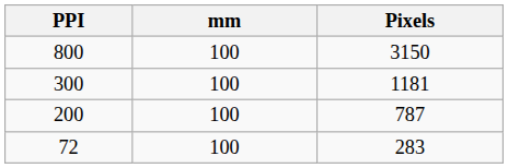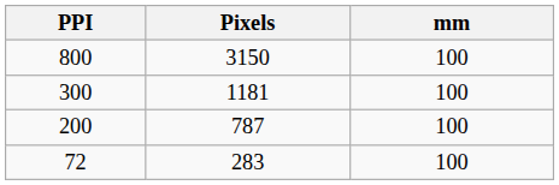columns swapped: Pixels <-> mm
